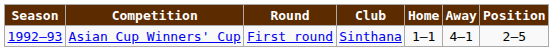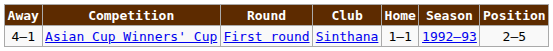columns swapped: Season <-> Away
